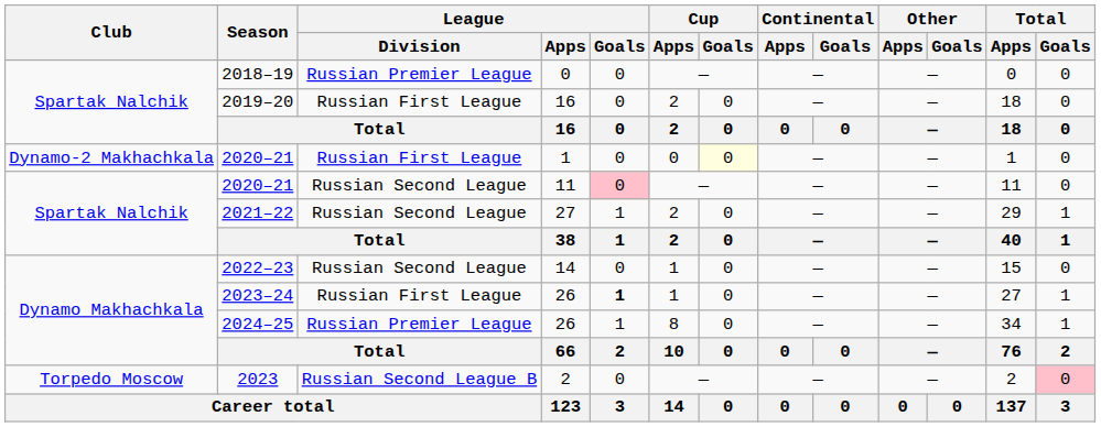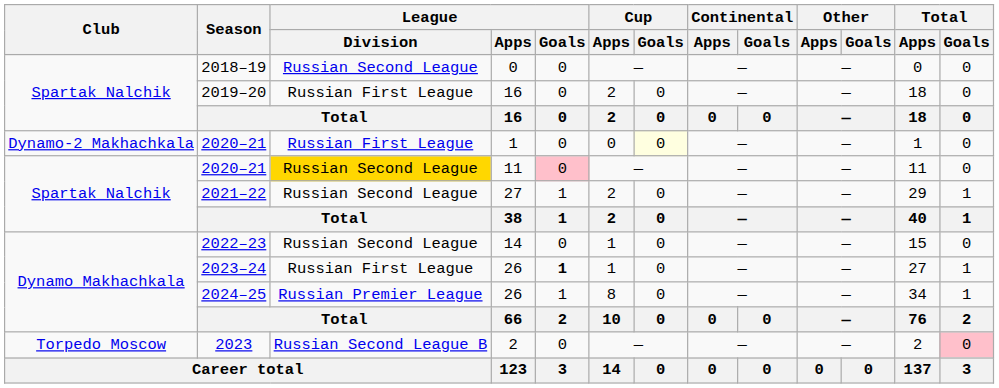2018–19 | League / Division: Russian Premier League -> Russian Second League
2020–21 / 11 | League / Division: no background -> gold background
